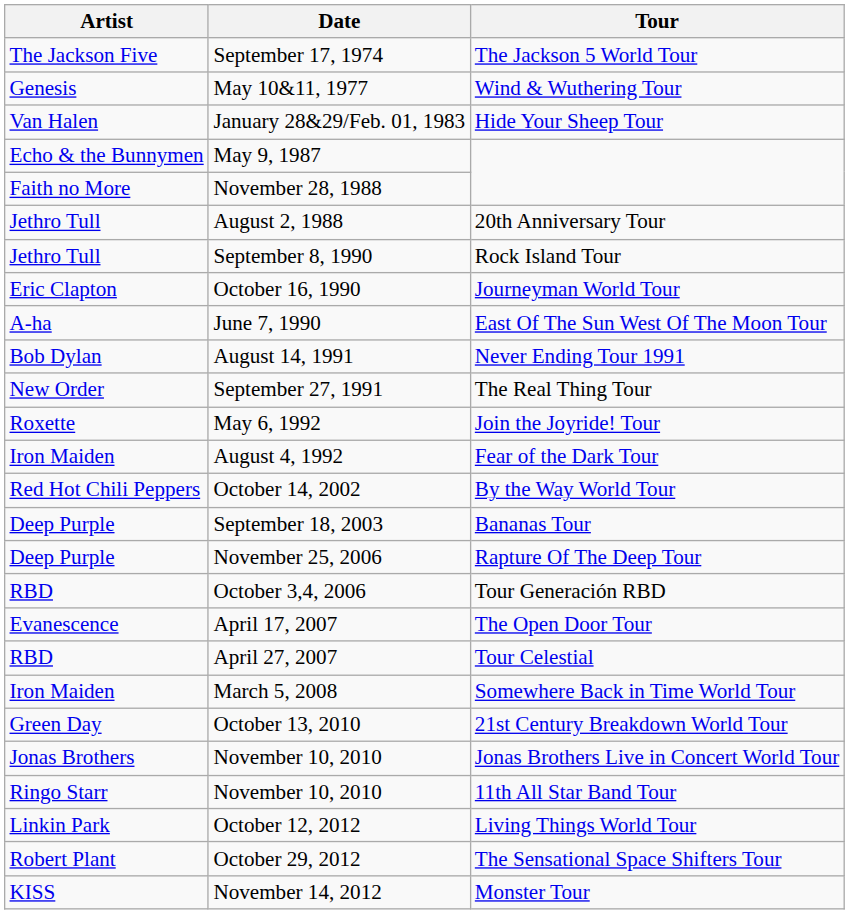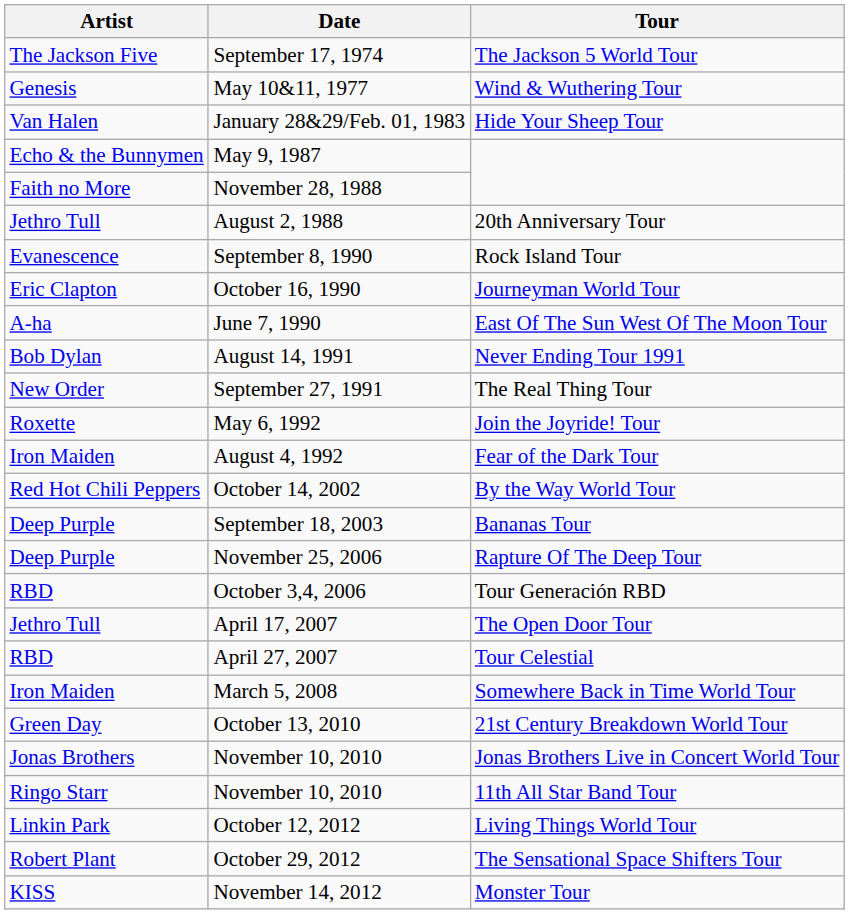September 8, 1990 | Artist: Jethro Tull -> Evanescence
April 17, 2007 | Artist: Evanescence -> Jethro Tull
